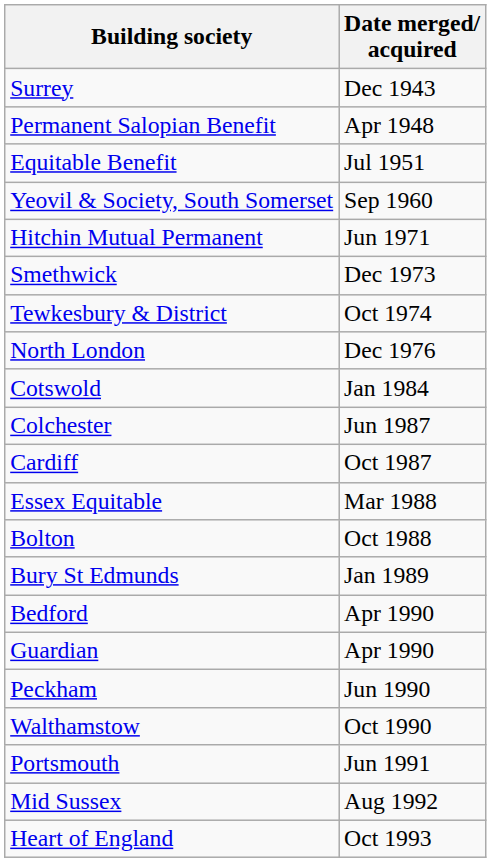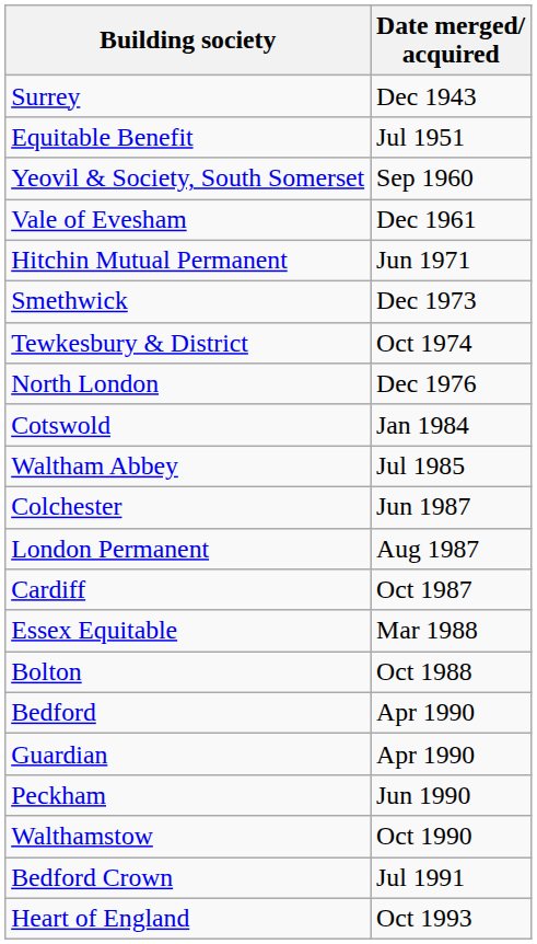- row: Permanent Salopian Benefit | Apr 1948
+ row: Vale of Evesham | Dec 1961
+ row: Waltham Abbey | Jul 1985
+ row: London Permanent | Aug 1987
- row: Bury St Edmunds | Jan 1989
- row: Portsmouth | Jun 1991
+ row: Bedford Crown | Jul 1991
- row: Mid Sussex | Aug 1992
